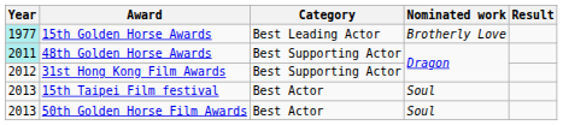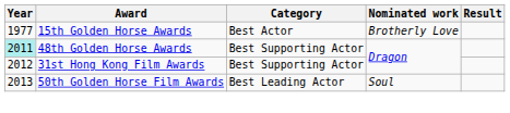15th Golden Horse Awards | Year: paleturquoise background -> no background
15th Golden Horse Awards | Category: Best Leading Actor -> Best Actor
- row: 2013 | 15th Taipei Film festival | Best Actor | Soul
50th Golden Horse Film Awards | Category: Best Actor -> Best Leading Actor
